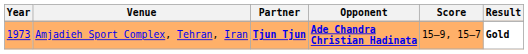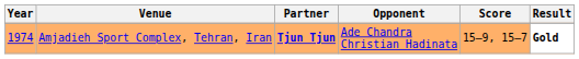Amjadieh Sport Complex, Tehran, Iran | Year: 1973 -> 1974
Amjadieh Sport Complex, Tehran, Iran | Opponent: bold -> normal
